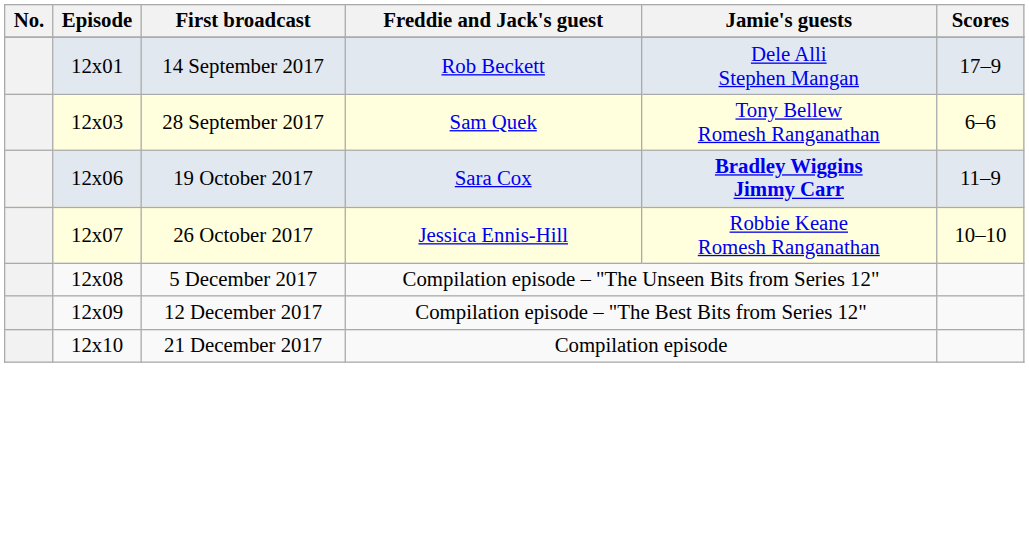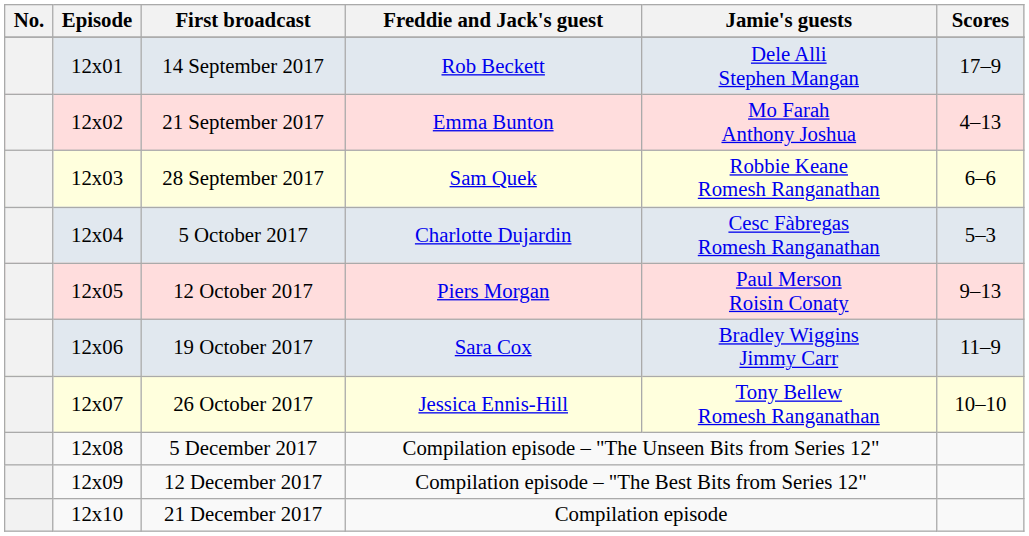+ row: 12x02 | 21 September 2017 | Emma Bunton | Mo Farah Anthony Joshua | 4–13
28 September 2017 | Jamie's guests: Tony Bellew Romesh Ranganathan -> Robbie Keane Romesh Ranganathan
+ row: 12x04 | 5 October 2017 | Charlotte Dujardin | Cesc Fàbregas Romesh Ranganathan | 5–3
+ row: 12x05 | 12 October 2017 | Piers Morgan | Paul Merson Roisin Conaty | 9–13
19 October 2017 | Jamie's guests: bold -> normal
26 October 2017 | Jamie's guests: Robbie Keane Romesh Ranganathan -> Tony Bellew Romesh Ranganathan
